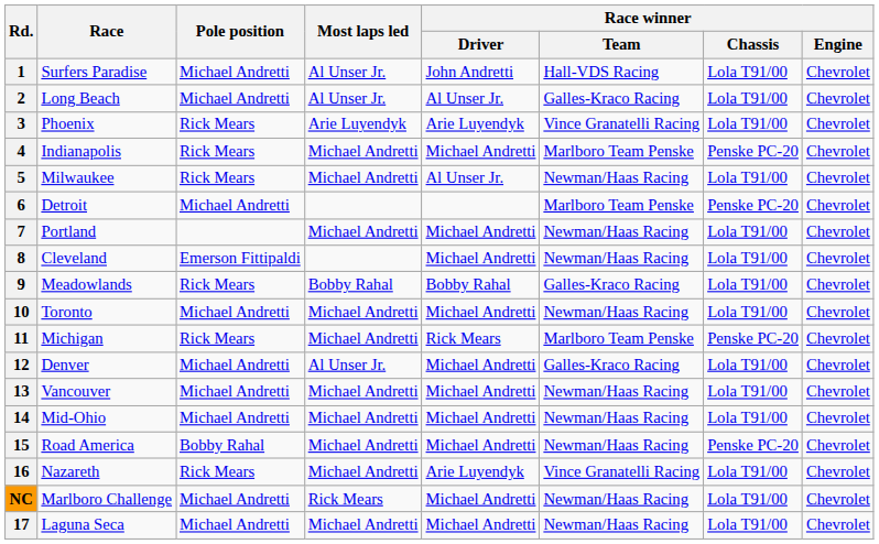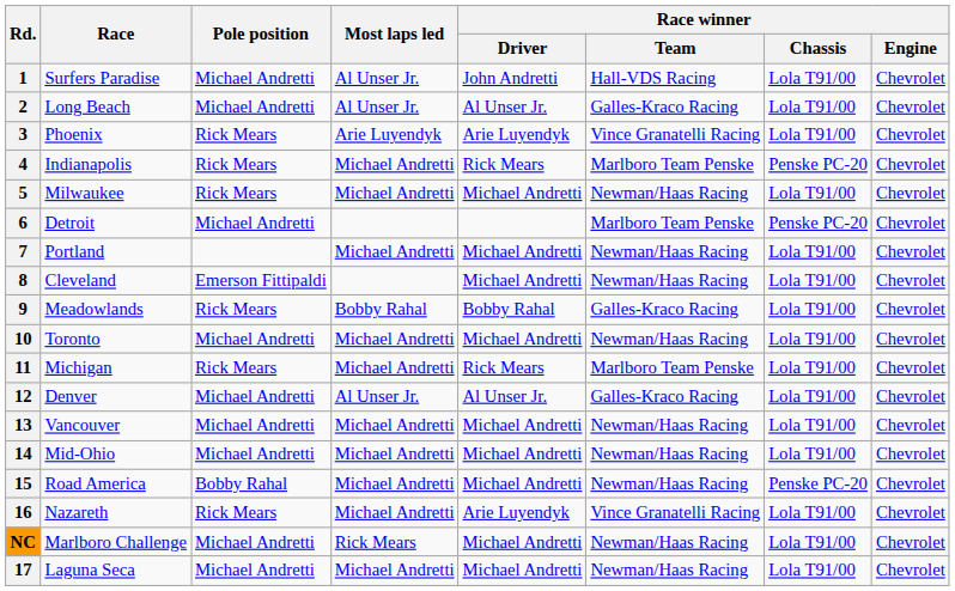4 | Race winner / Driver: Michael Andretti -> Rick Mears
5 | Race winner / Driver: Al Unser Jr. -> Michael Andretti
11 | Race winner / Chassis: Penske PC-20 -> Lola T91/00
12 | Race winner / Driver: Michael Andretti -> Al Unser Jr.
